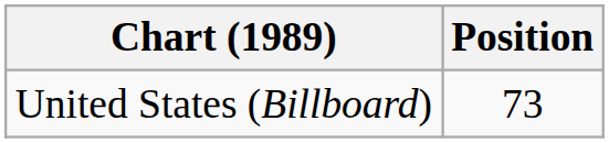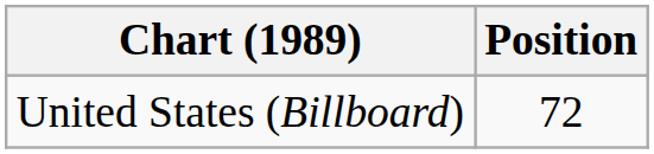United States (Billboard) | Position: 73 -> 72
